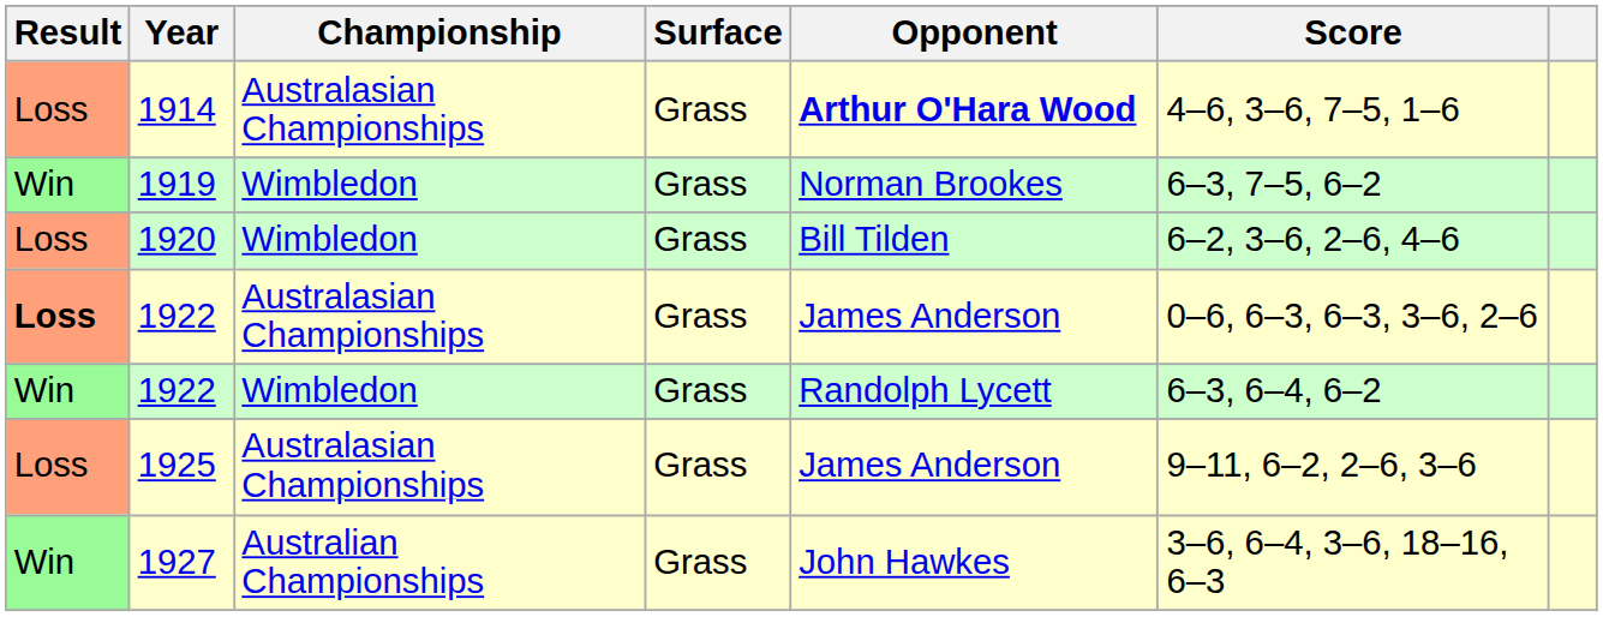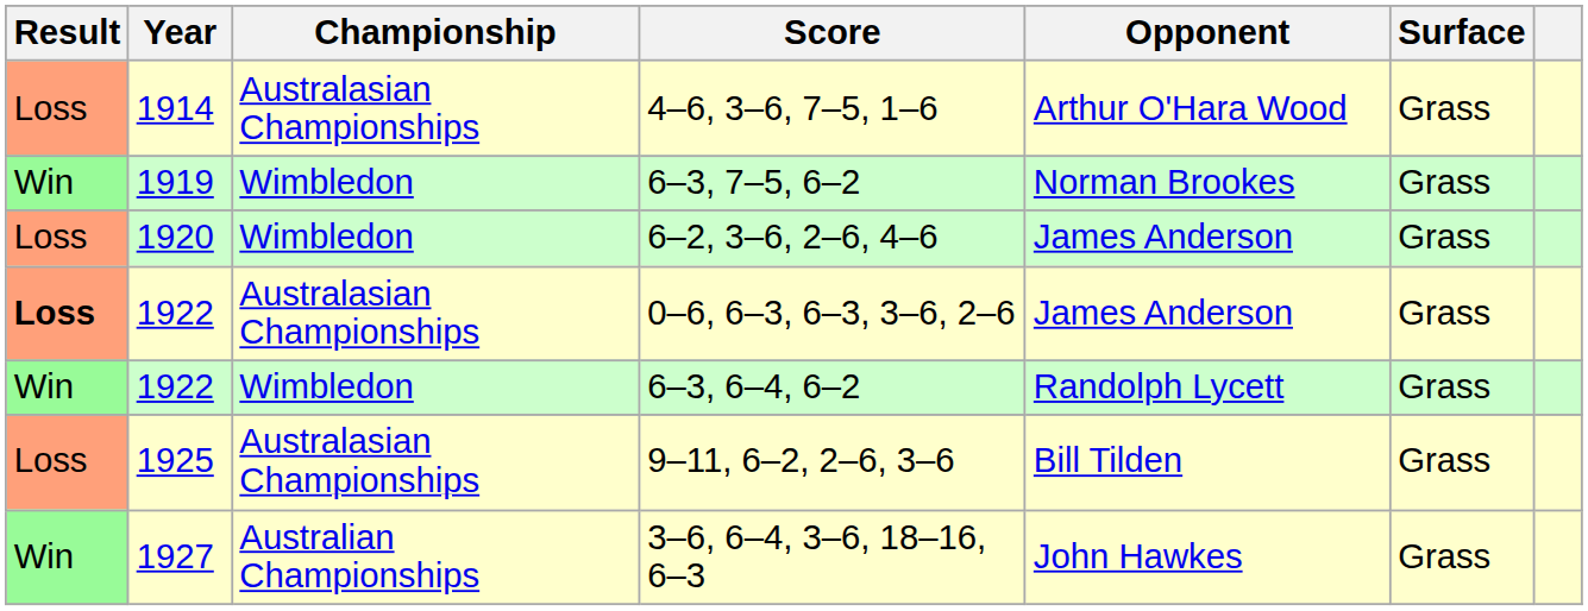columns swapped: Surface <-> Score
1914 | Opponent: bold -> normal
1920 | Opponent: Bill Tilden -> James Anderson
1925 | Opponent: James Anderson -> Bill Tilden
